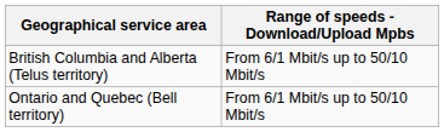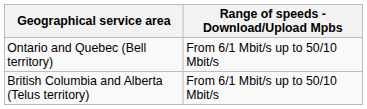rows swapped: Ontario and Quebec (Bell territory) <-> British Columbia and Alberta (Telus territory)
